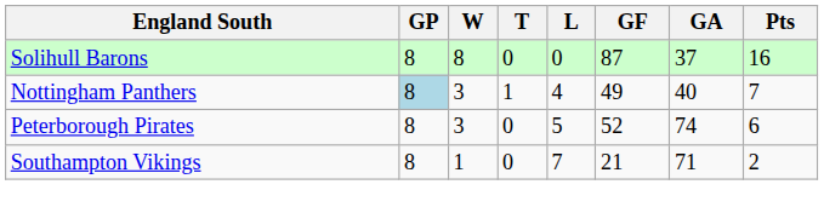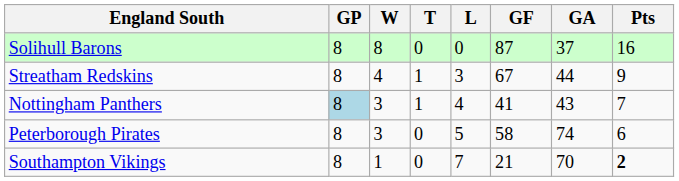+ row: Streatham Redskins | 8 | 4 | 1 | 3 | 67 | 44 | 9
Nottingham Panthers | GF: 49 -> 41
Nottingham Panthers | GA: 40 -> 43
Peterborough Pirates | GF: 52 -> 58
Southampton Vikings | GA: 71 -> 70
Southampton Vikings | Pts: normal -> bold
